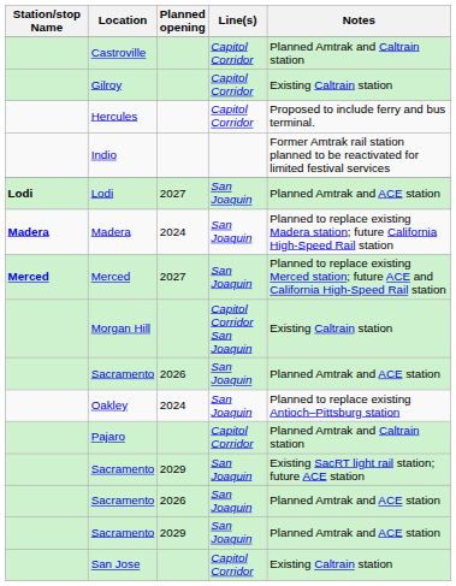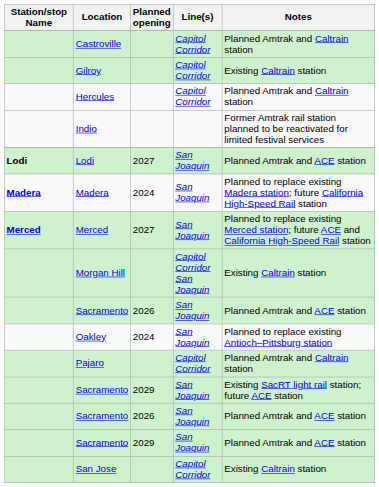Hercules | Notes: Proposed to include ferry and bus terminal. -> Planned Amtrak and Caltrain station
